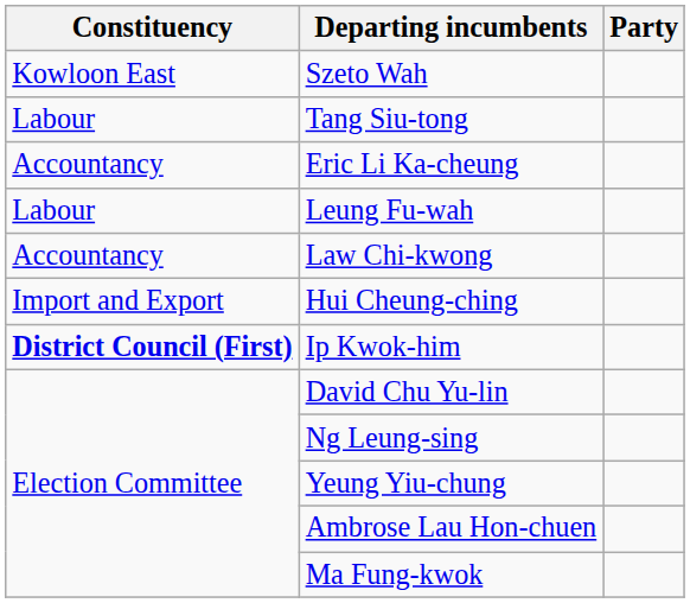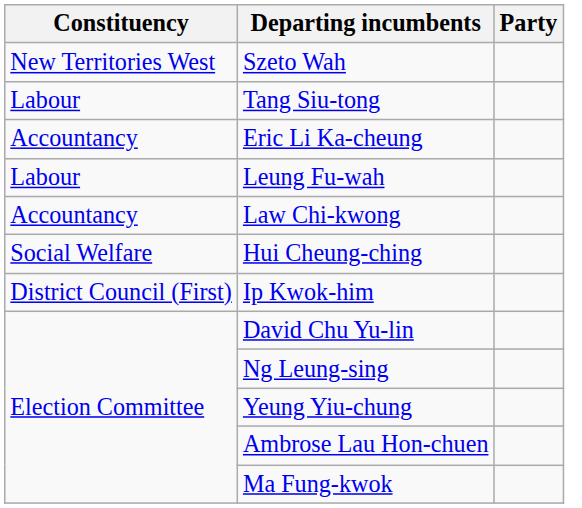Szeto Wah | Constituency: Kowloon East -> New Territories West
Hui Cheung-ching | Constituency: Import and Export -> Social Welfare
Ip Kwok-him | Constituency: bold -> normal
